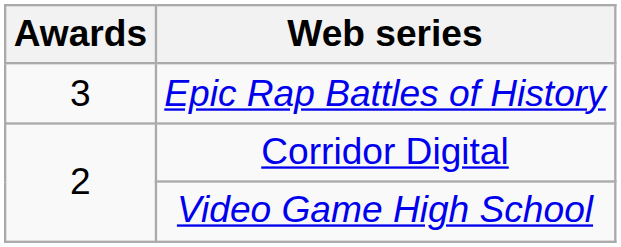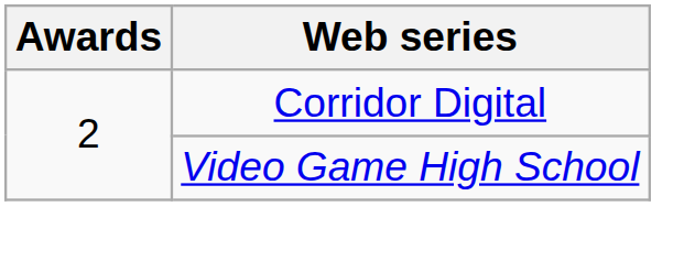- row: 3 | Epic Rap Battles of History
